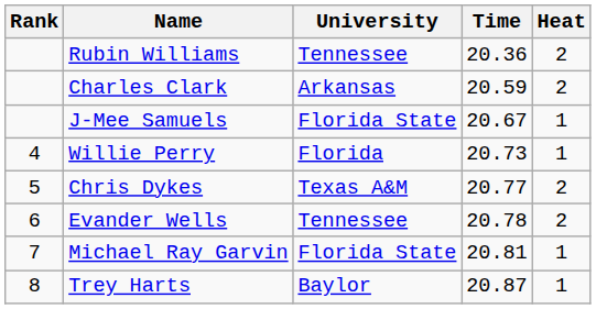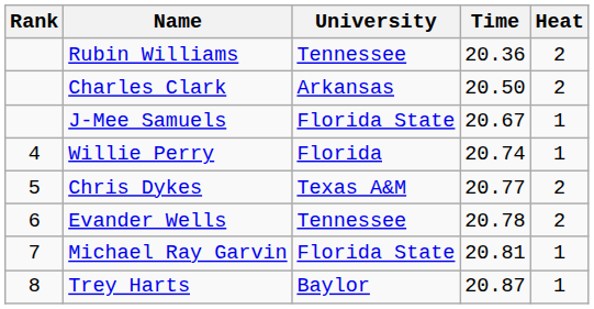Charles Clark | Time: 20.59 -> 20.50
Willie Perry | Time: 20.73 -> 20.74
